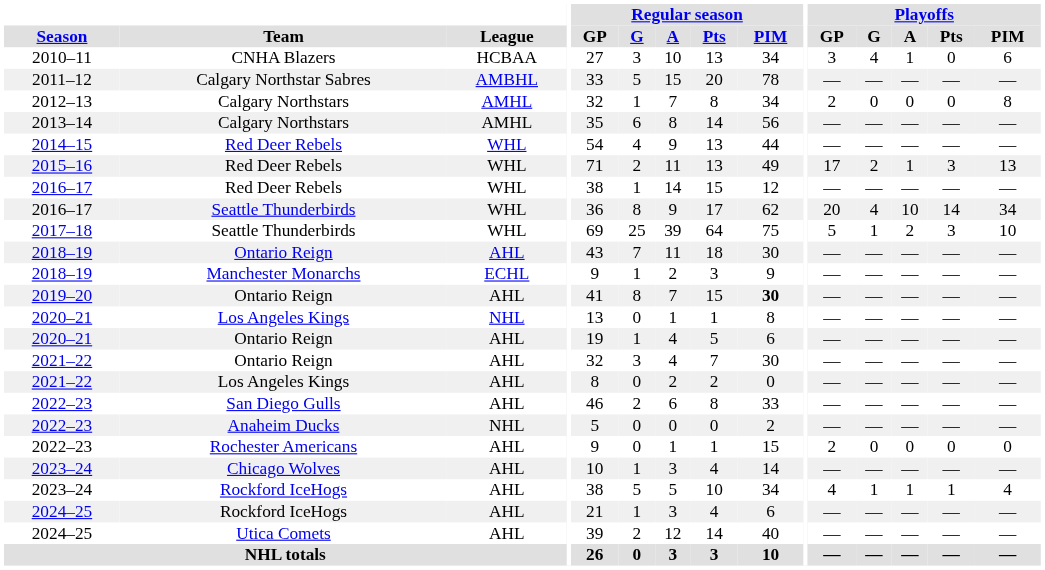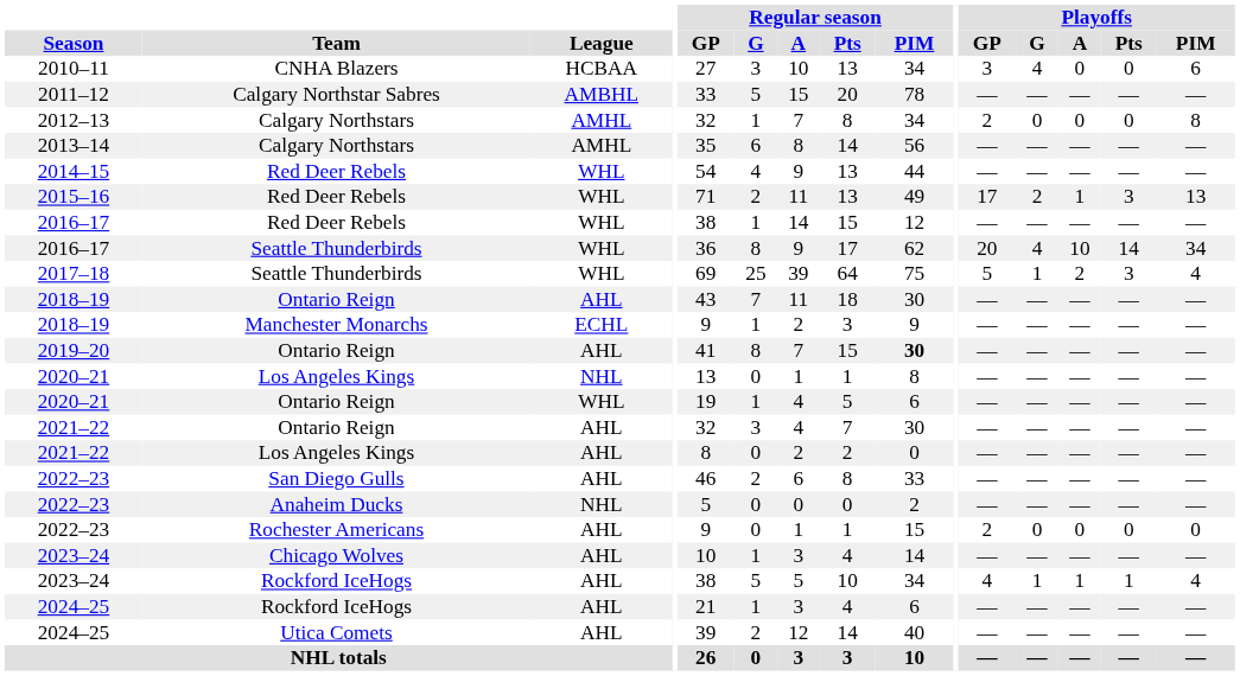2010–11 | Playoffs / A: 1 -> 0
2017–18 | Playoffs / PIM: 10 -> 4
2020–21 / Ontario Reign | League: AHL -> WHL
